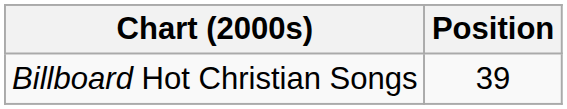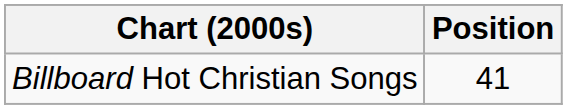Billboard Hot Christian Songs | Position: 39 -> 41
